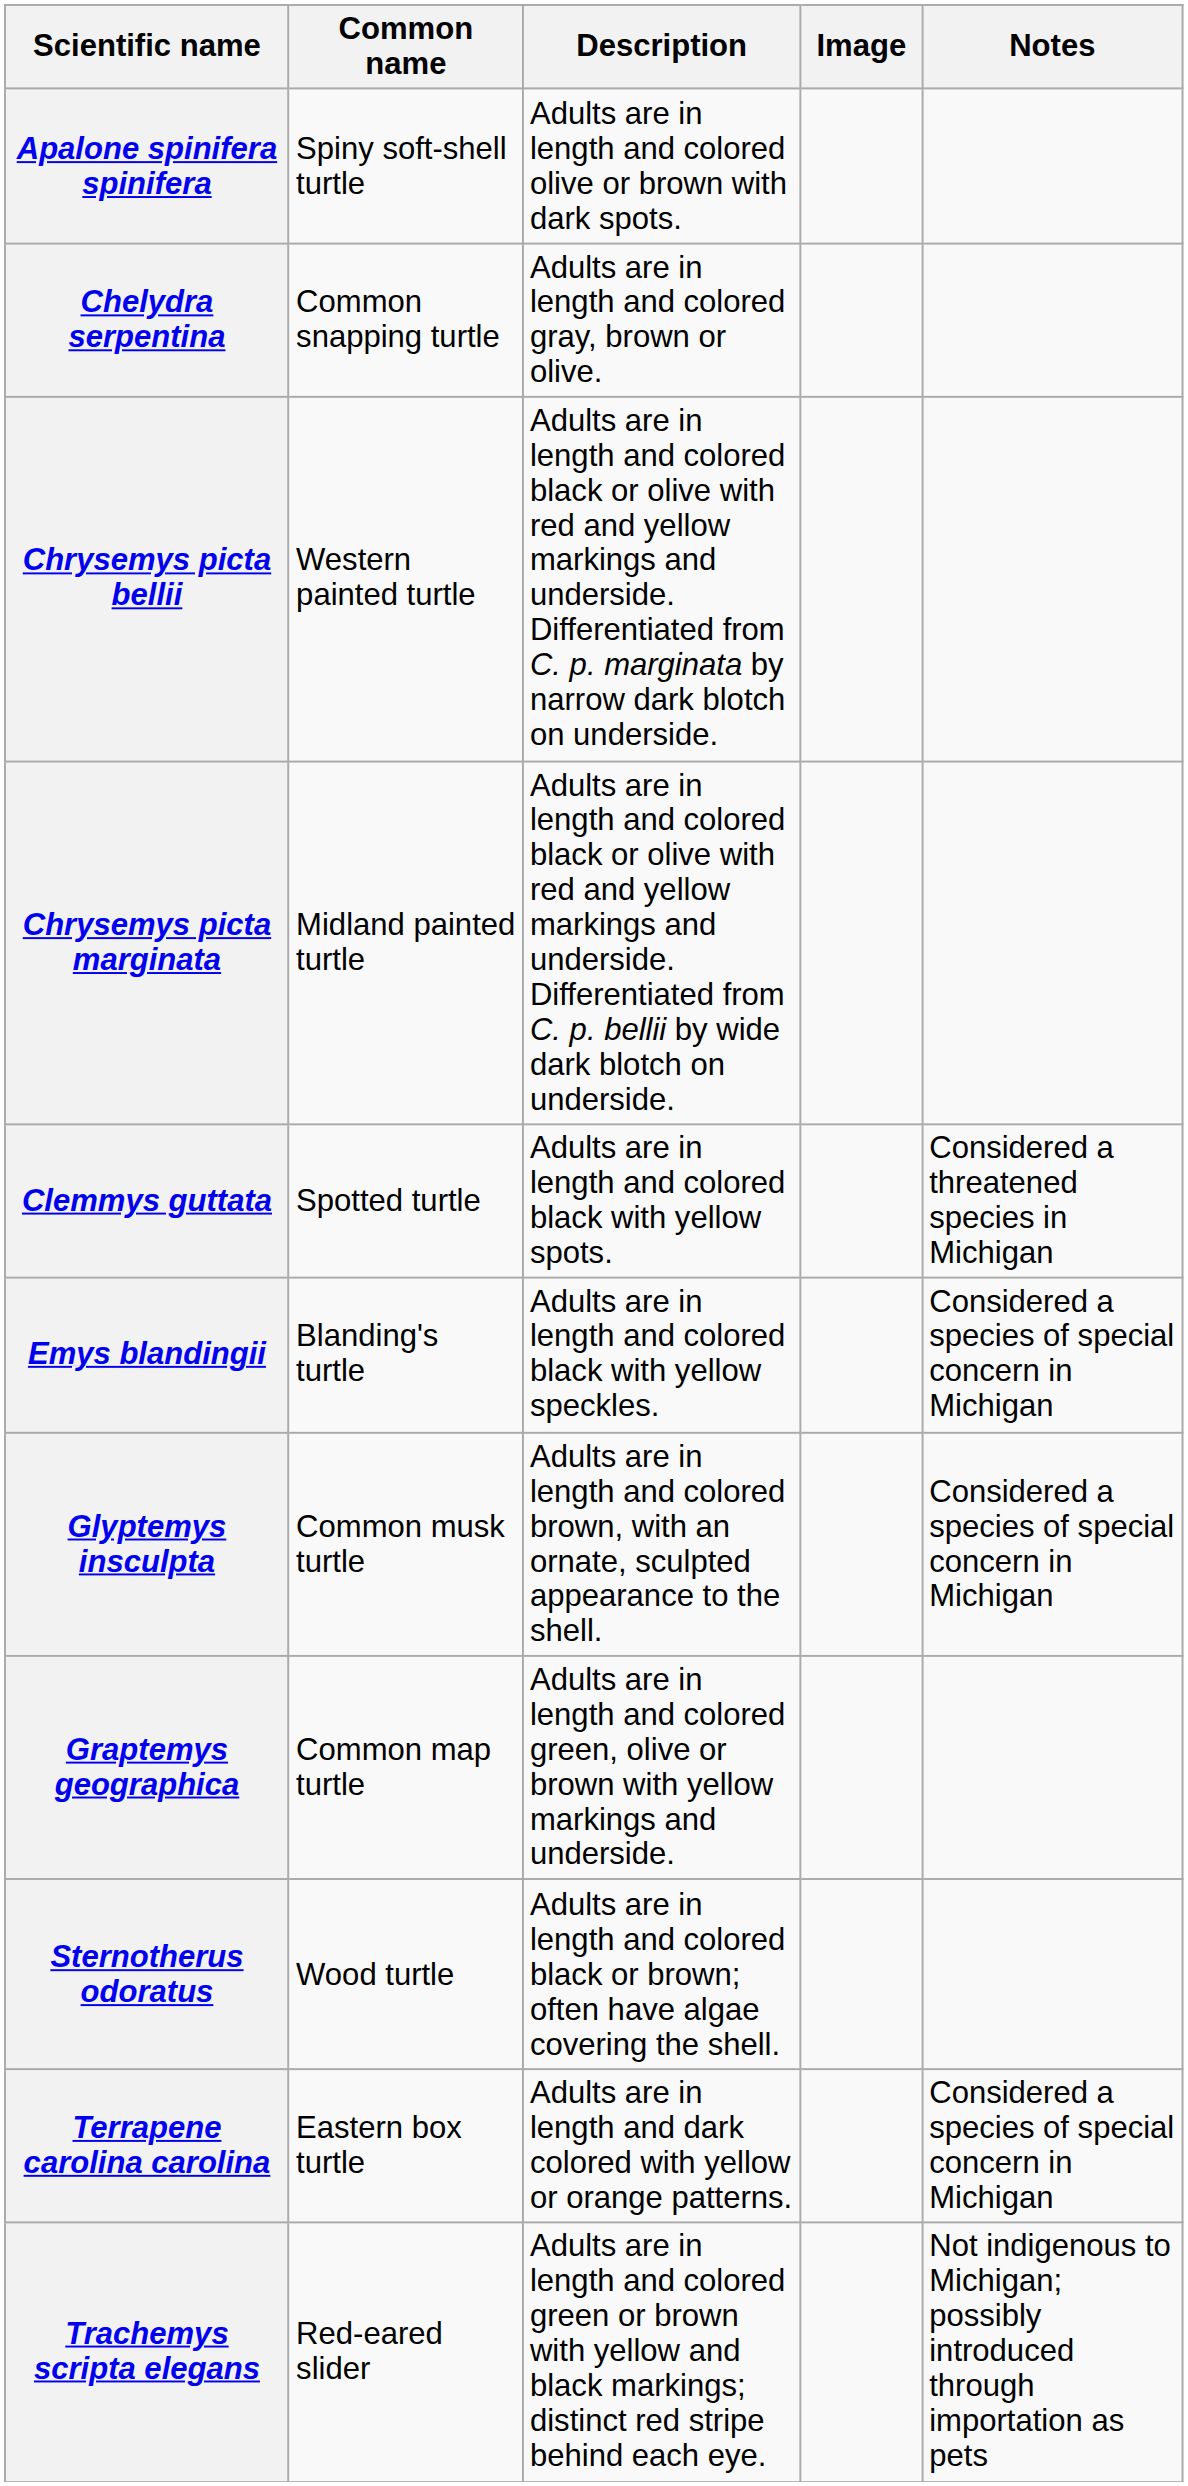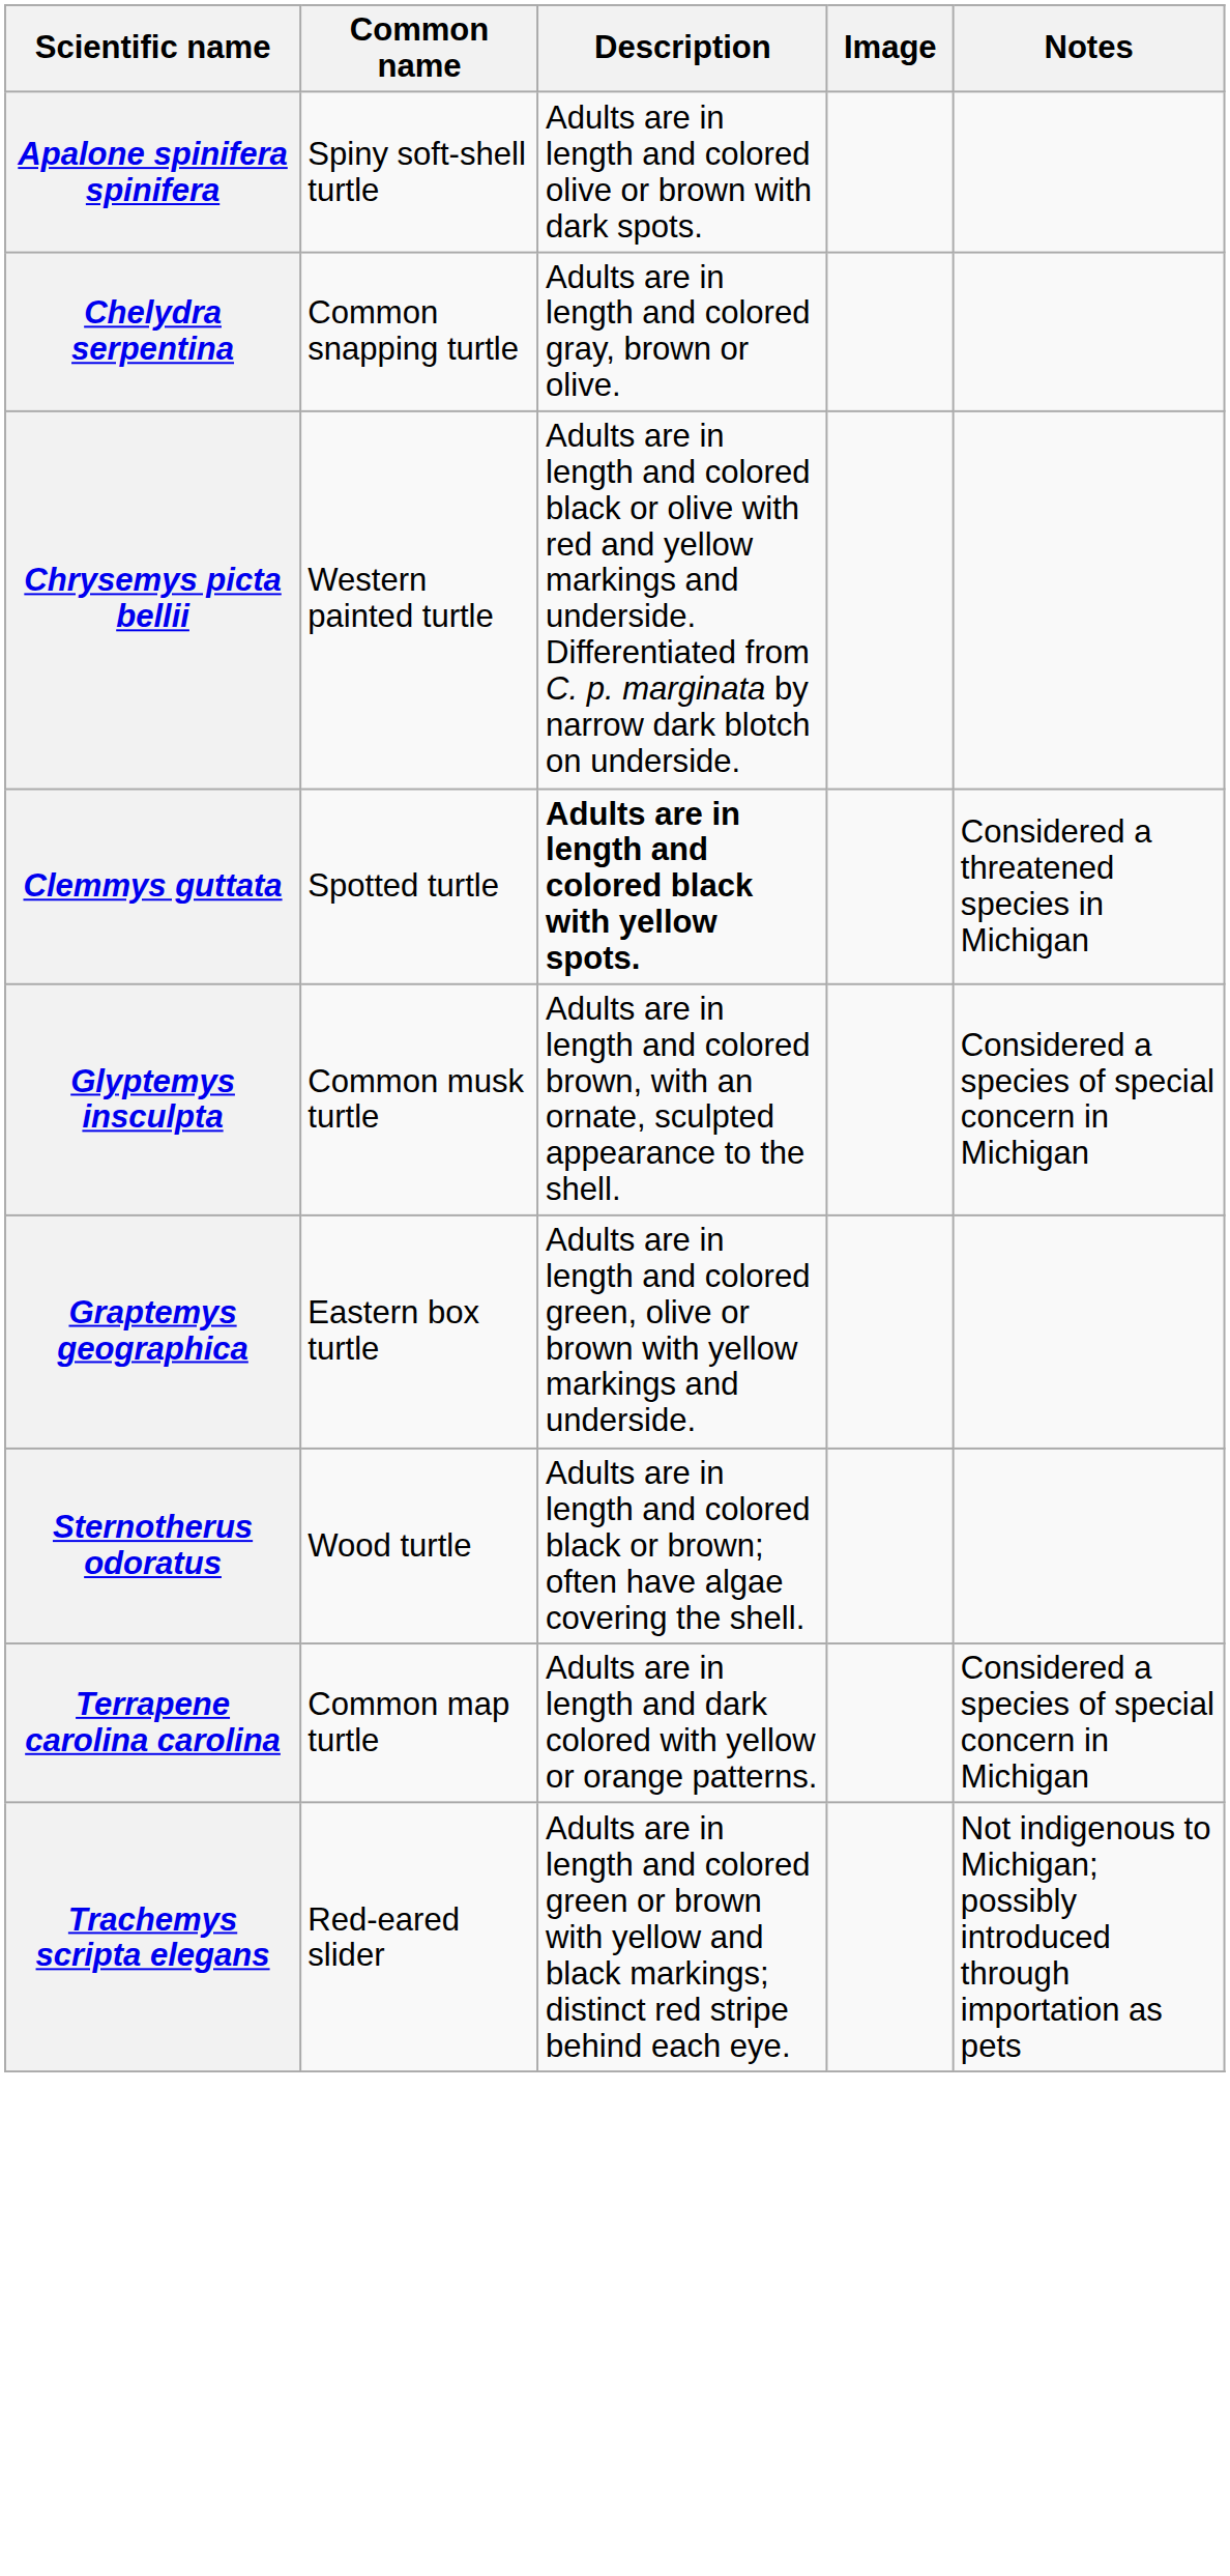- row: Chrysemys picta marginata | Midland painted turtle | Adults are in length and colored black or olive with red and yellow markings and underside. Differentiated from C. p. bellii by wide dark blotch on underside.
Clemmys guttata | Description: normal -> bold
- row: Emys blandingii | Blanding's turtle | Adults are in length and colored black with yellow speckles. | Considered a species of special concern in Michigan
Graptemys geographica | Common name: Common map turtle -> Eastern box turtle
Terrapene carolina carolina | Common name: Eastern box turtle -> Common map turtle
